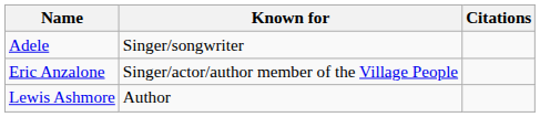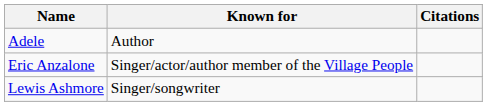Adele | Known for: Singer/songwriter -> Author
Lewis Ashmore | Known for: Author -> Singer/songwriter
